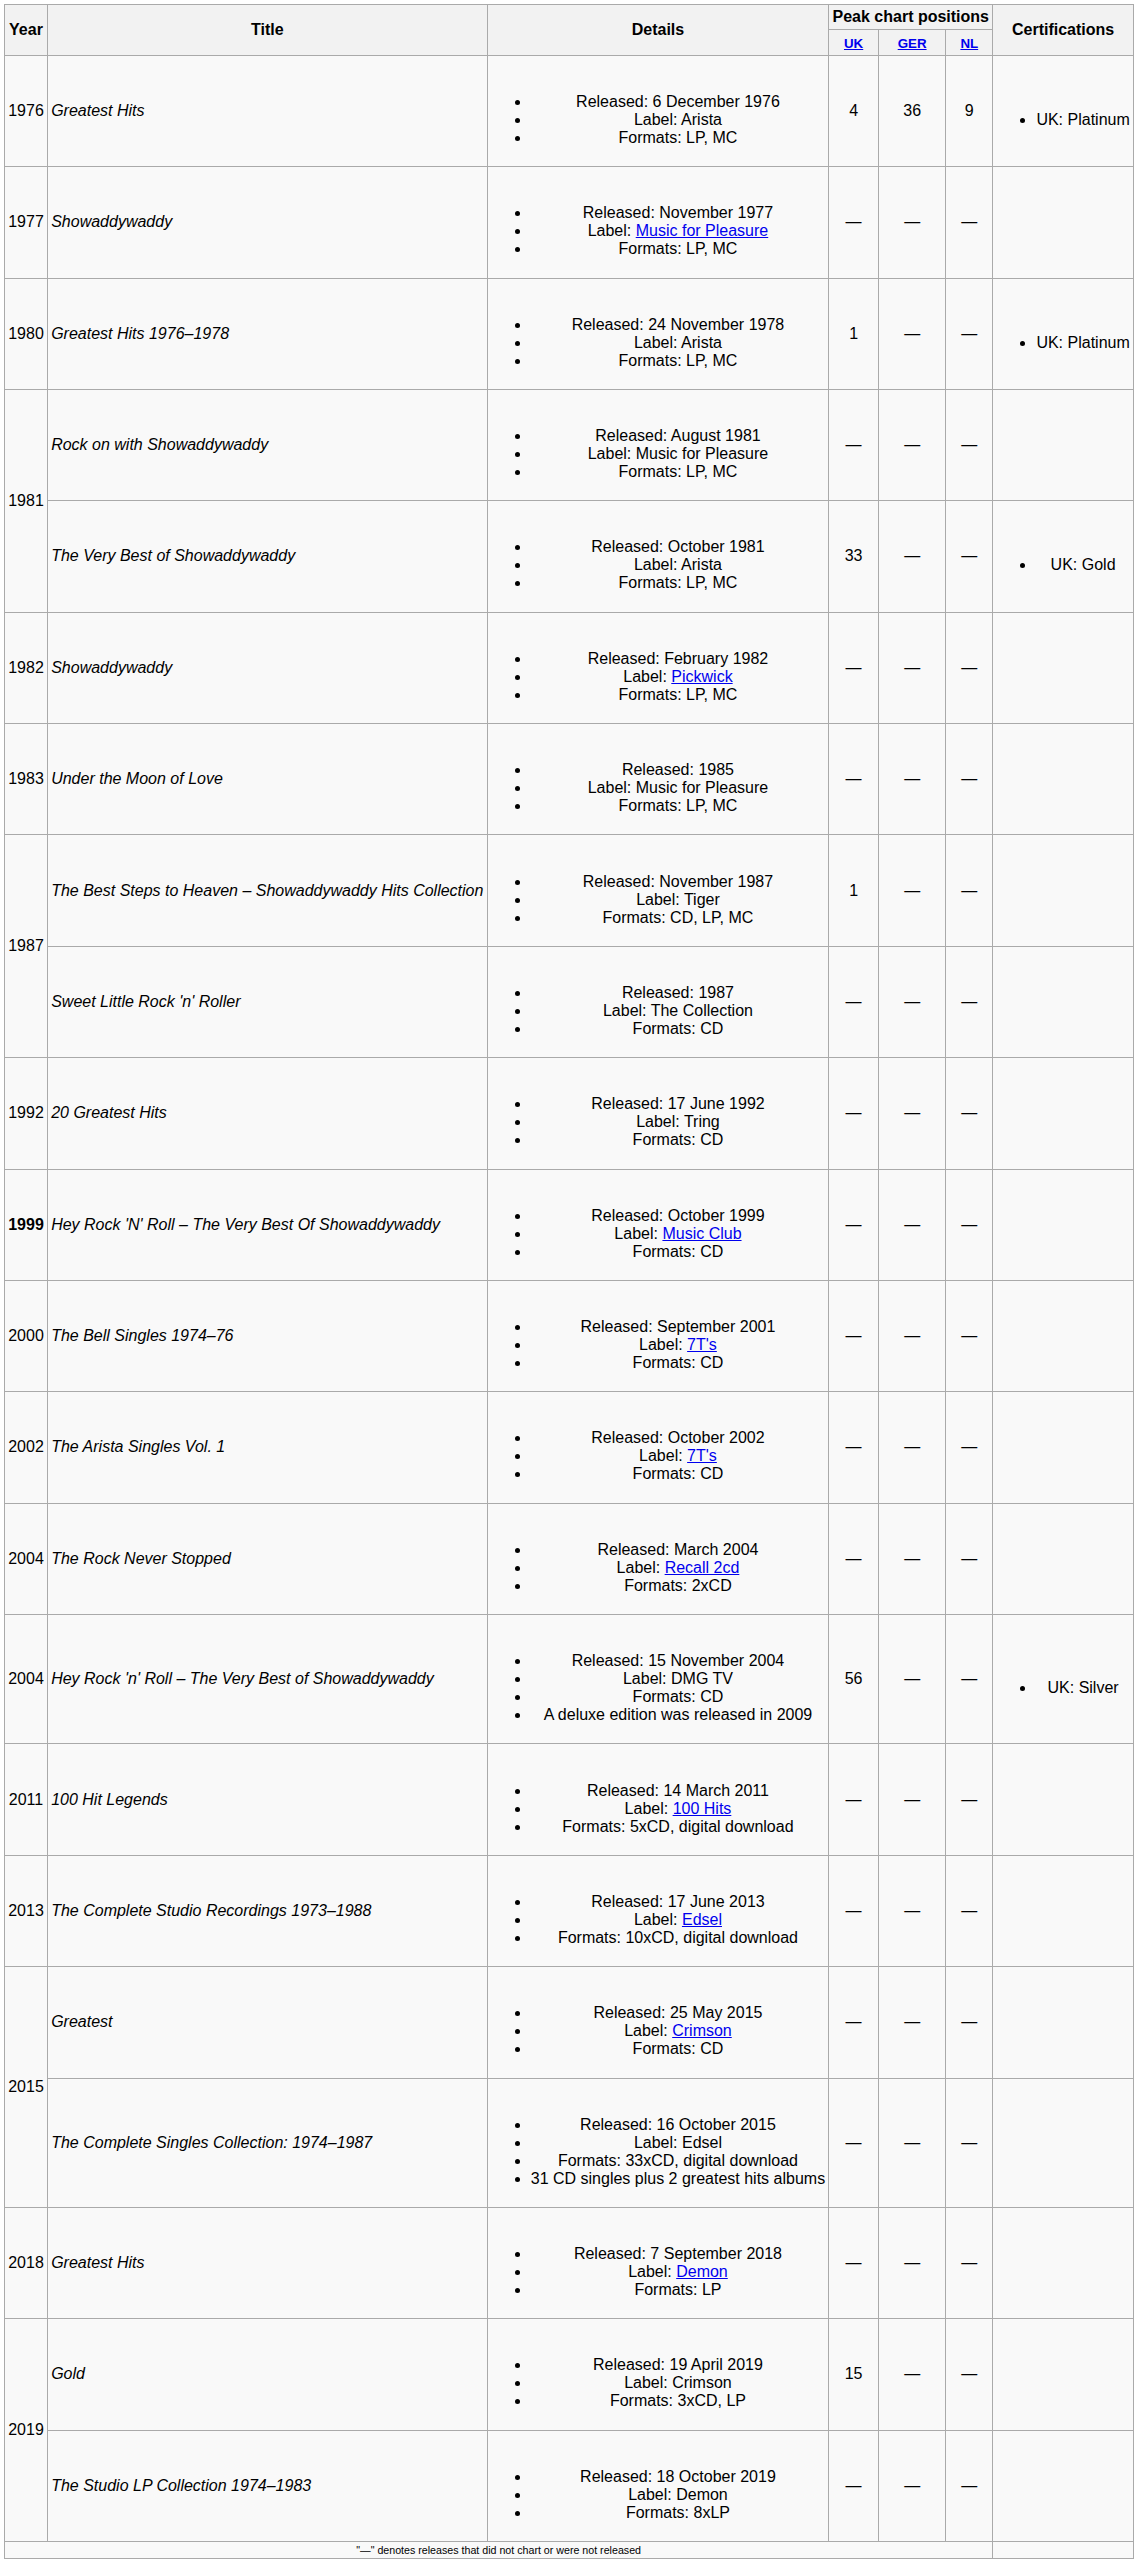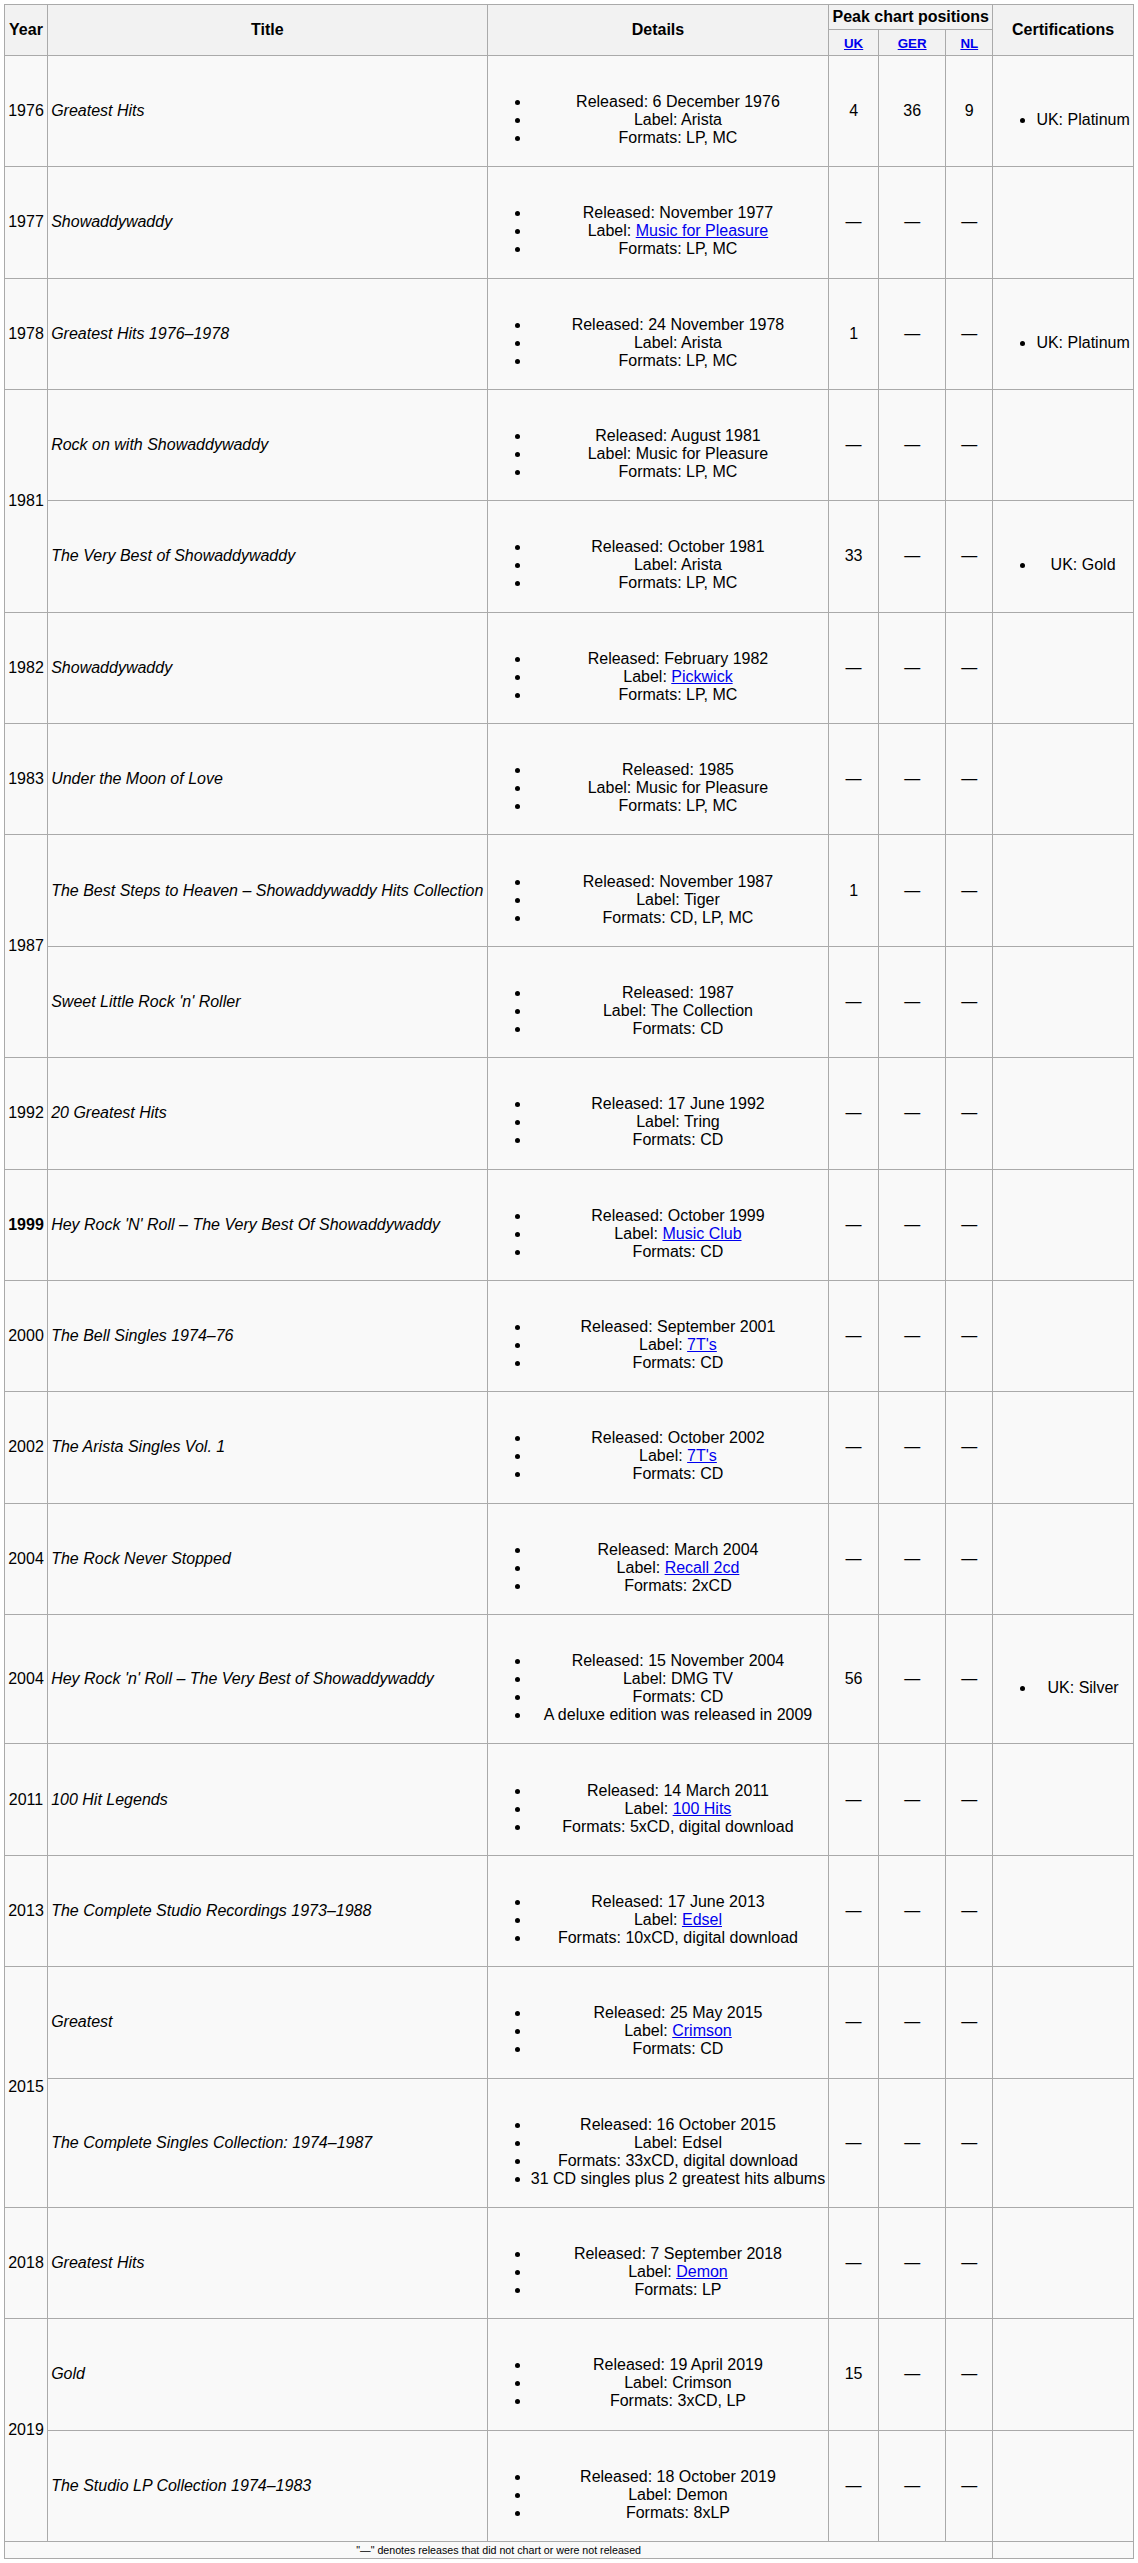Released: 24 November 1978 Label: Arista Formats: LP, MC | Year: 1980 -> 1978
